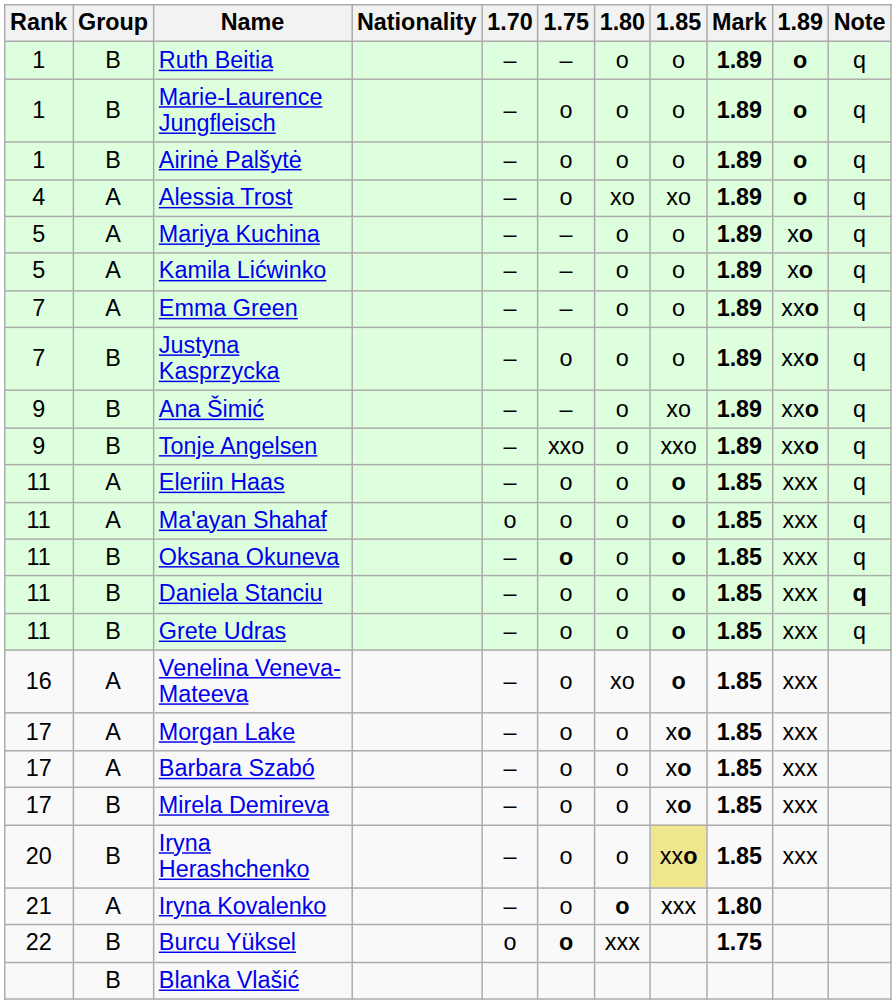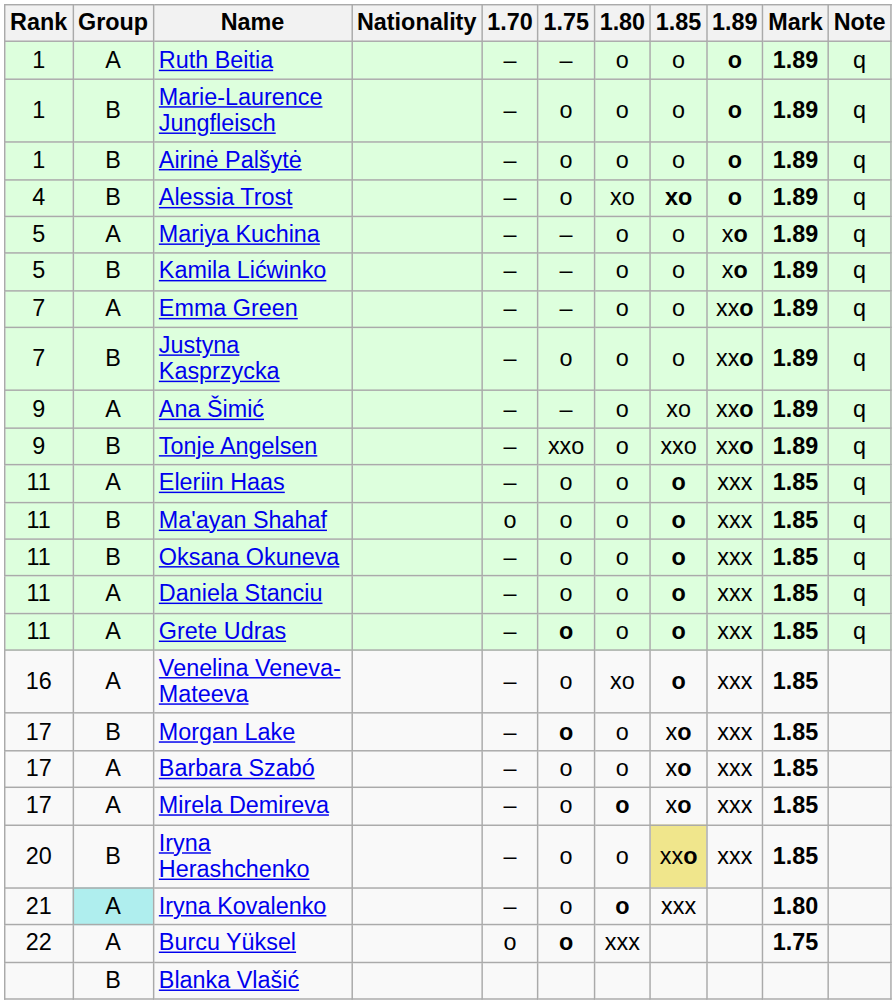columns swapped: 1.89 <-> Mark
Ruth Beitia | Group: B -> A
Alessia Trost | Group: A -> B
Alessia Trost | 1.85: normal -> bold
Kamila Lićwinko | Group: A -> B
Ana Šimić | Group: B -> A
Ma'ayan Shahaf | Group: A -> B
Oksana Okuneva | 1.75: bold -> normal
Daniela Stanciu | Group: B -> A
Daniela Stanciu | Note: bold -> normal
Grete Udras | Group: B -> A
Grete Udras | 1.75: normal -> bold
Morgan Lake | Group: A -> B
Morgan Lake | 1.75: normal -> bold
Mirela Demireva | Group: B -> A
Mirela Demireva | 1.80: normal -> bold
Iryna Kovalenko | Group: no background -> paleturquoise background
Burcu Yüksel | Group: B -> A
